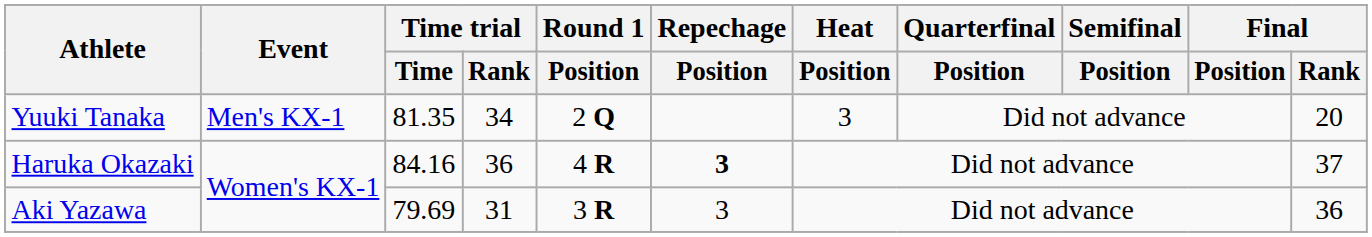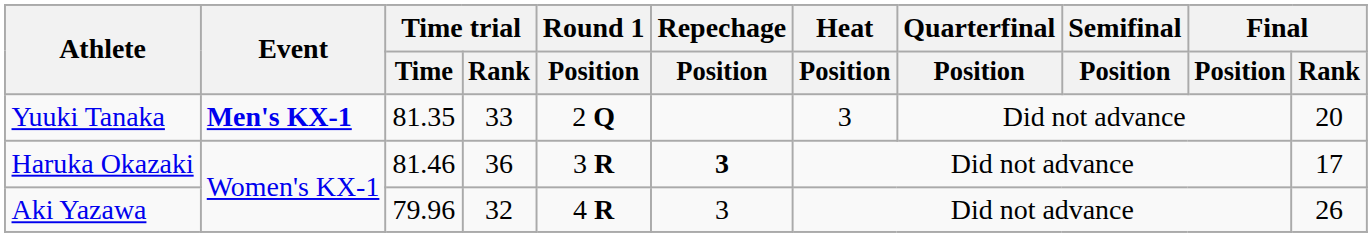Yuuki Tanaka | Event: normal -> bold
Yuuki Tanaka | Time trial / Rank: 34 -> 33
Haruka Okazaki | Time trial / Time: 84.16 -> 81.46
Haruka Okazaki | Round 1 / Position: 4 R -> 3 R
Haruka Okazaki | Final / Rank: 37 -> 17
Aki Yazawa | Time trial / Time: 79.69 -> 79.96
Aki Yazawa | Time trial / Rank: 31 -> 32
Aki Yazawa | Round 1 / Position: 3 R -> 4 R
Aki Yazawa | Final / Rank: 36 -> 26
